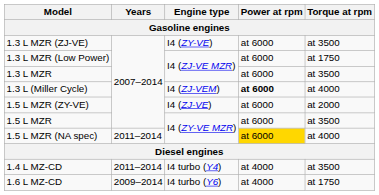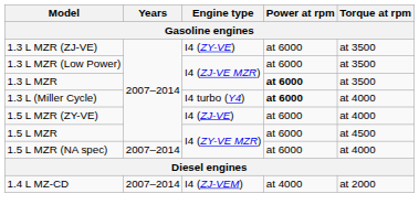1.3 L MZR (Low Power) | Torque at rpm: at 1750 -> at 3500
1.3 L MZR | Power at rpm: normal -> bold
1.3 L (Miller Cycle) | Engine type: I4 (ZJ-VEM) -> I4 turbo (Y4)
1.5 L MZR (ZY-VE) | Torque at rpm: at 2000 -> at 4000
1.5 L MZR | Torque at rpm: at 3500 -> at 4500
1.5 L MZR (NA spec) | Years: 2011–2014 -> 2007–2014
1.5 L MZR (NA spec) | Power at rpm: gold background -> no background
1.4 L MZ-CD | Years: 2011–2014 -> 2007–2014
1.4 L MZ-CD | Engine type: I4 turbo (Y4) -> I4 (ZJ-VEM)
1.4 L MZ-CD | Torque at rpm: at 3500 -> at 2000
- row: 1.6 L MZ-CD | 2009–2014 | I4 turbo (Y6) | at 4000 | at 1750
